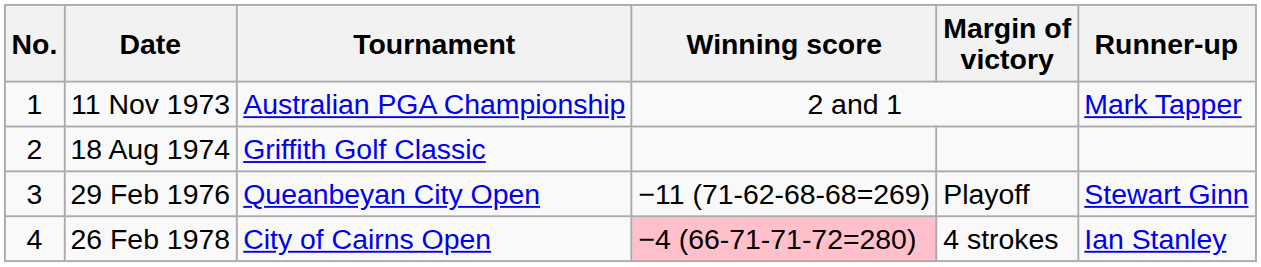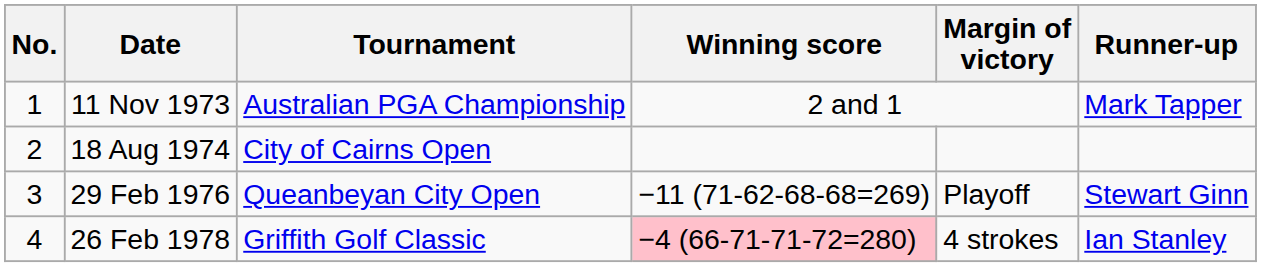18 Aug 1974 | Tournament: Griffith Golf Classic -> City of Cairns Open
26 Feb 1978 | Tournament: City of Cairns Open -> Griffith Golf Classic
